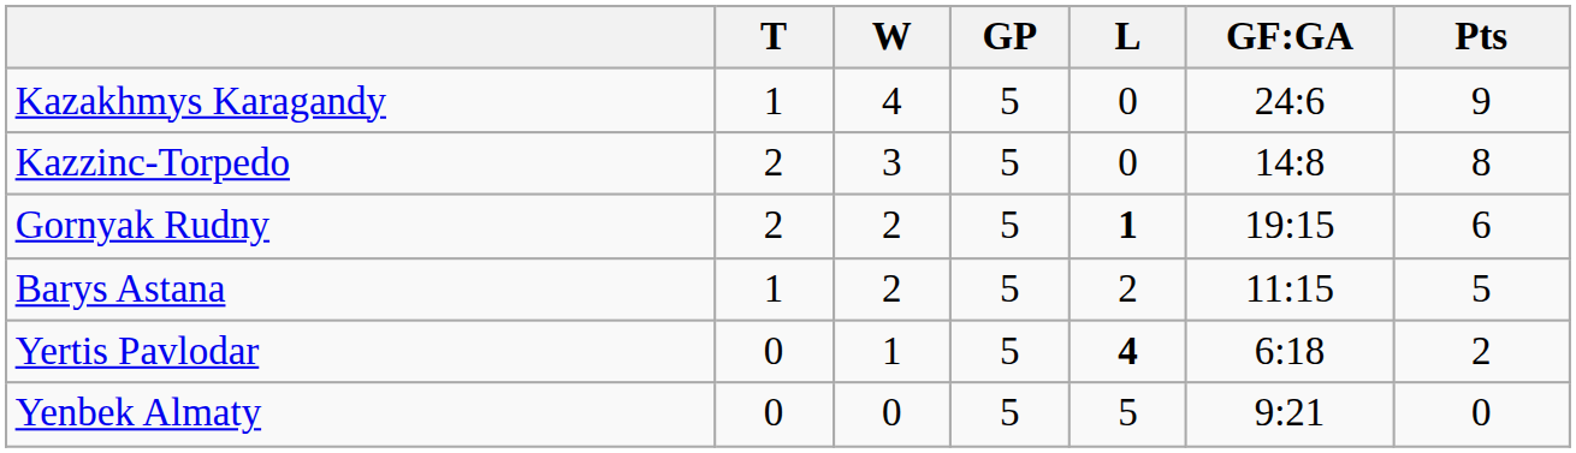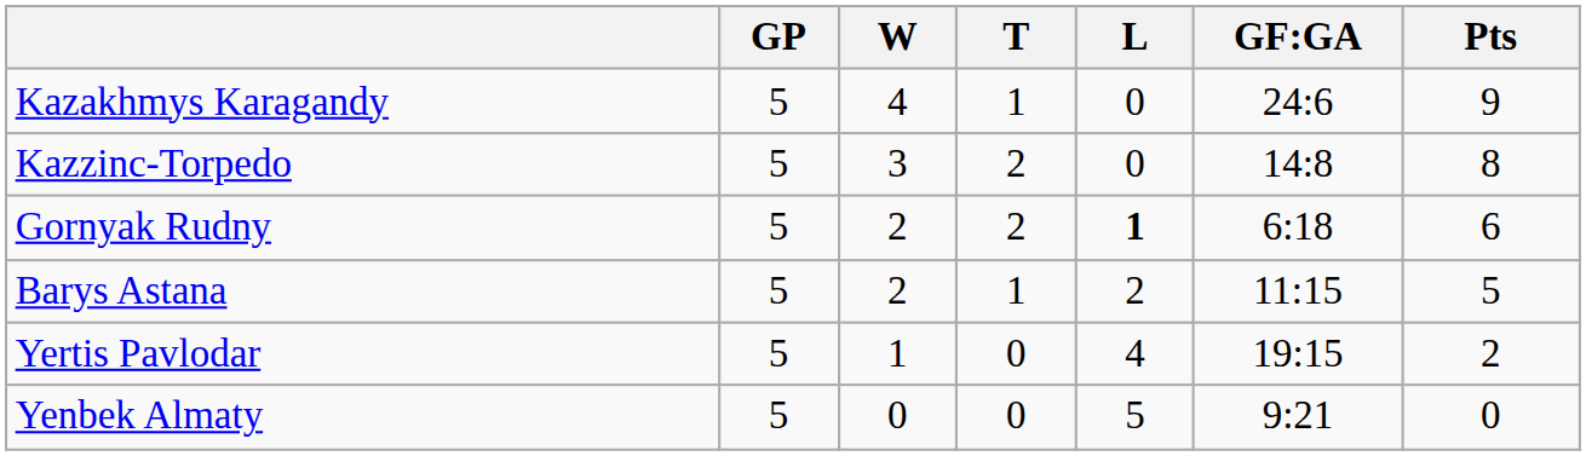columns swapped: GP <-> T
Gornyak Rudny | GF:GA: 19:15 -> 6:18
Yertis Pavlodar | L: bold -> normal
Yertis Pavlodar | GF:GA: 6:18 -> 19:15
